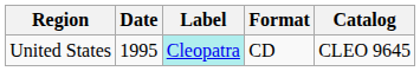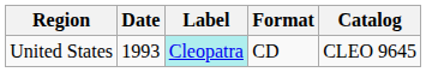United States | Date: 1995 -> 1993
